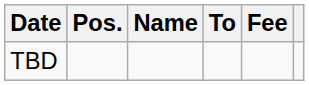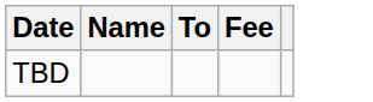- column: Pos.
